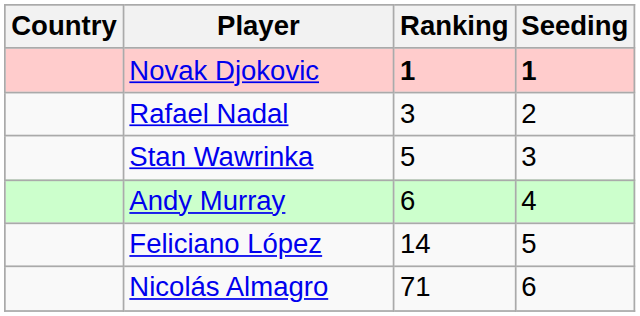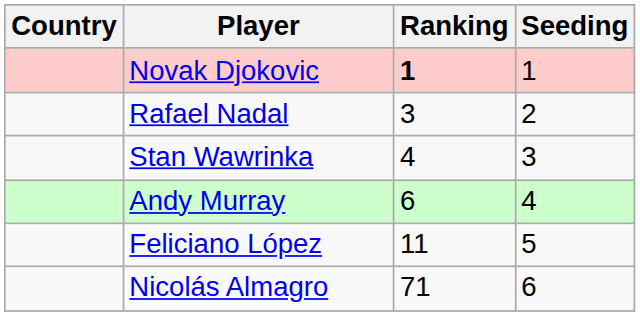Novak Djokovic | Seeding: bold -> normal
Stan Wawrinka | Ranking: 5 -> 4
Feliciano López | Ranking: 14 -> 11
